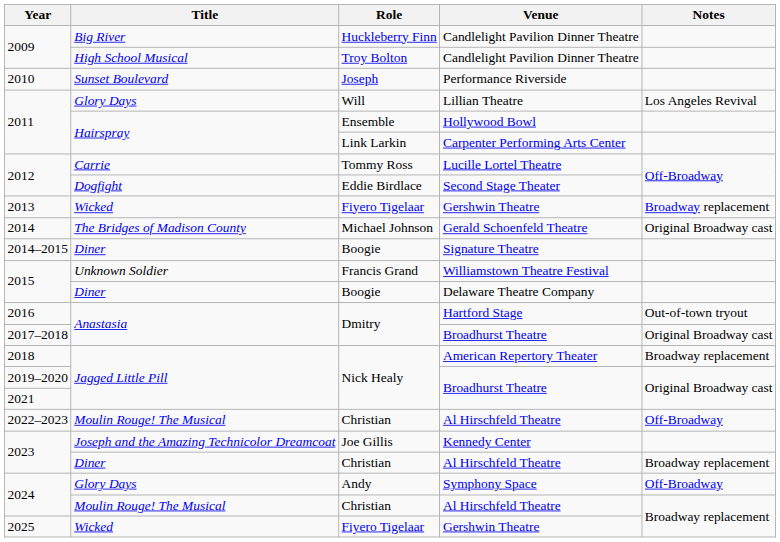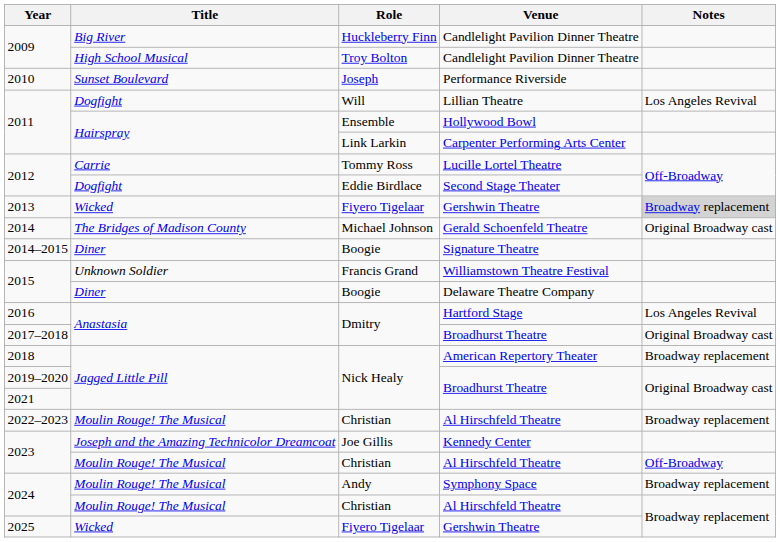Lillian Theatre | Title: Glory Days -> Dogfight
2013 / Gershwin Theatre | Notes: no background -> lightgrey background
Hartford Stage | Notes: Out-of-town tryout -> Los Angeles Revival
2022–2023 / Al Hirschfeld Theatre | Notes: Off-Broadway -> Broadway replacement
2023 / Al Hirschfeld Theatre | Title: Diner -> Moulin Rouge! The Musical
2023 / Al Hirschfeld Theatre | Notes: Broadway replacement -> Off-Broadway
Symphony Space | Title: Glory Days -> Moulin Rouge! The Musical
Symphony Space | Notes: Off-Broadway -> Broadway replacement
